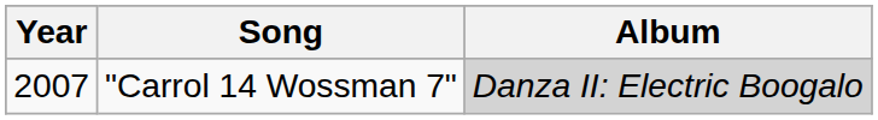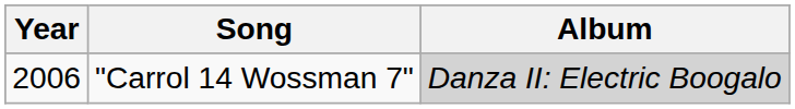"Carrol 14 Wossman 7" | Year: 2007 -> 2006
